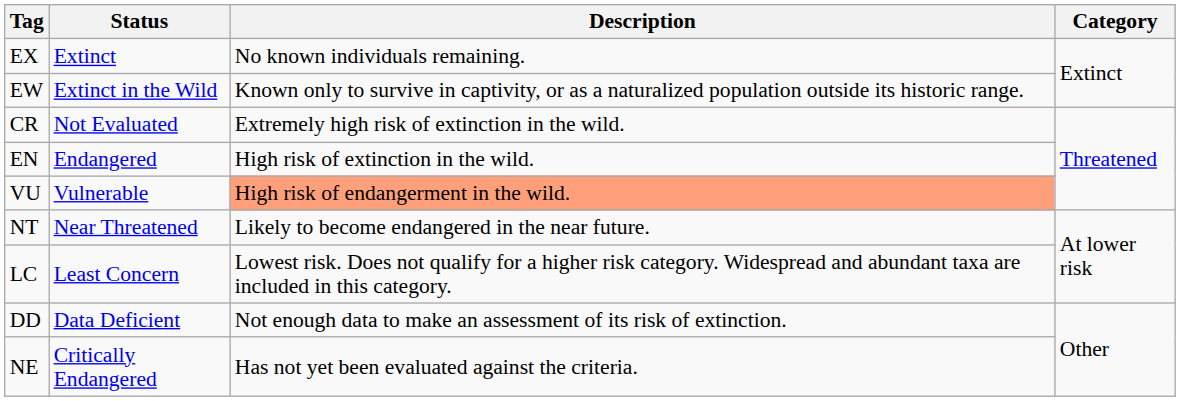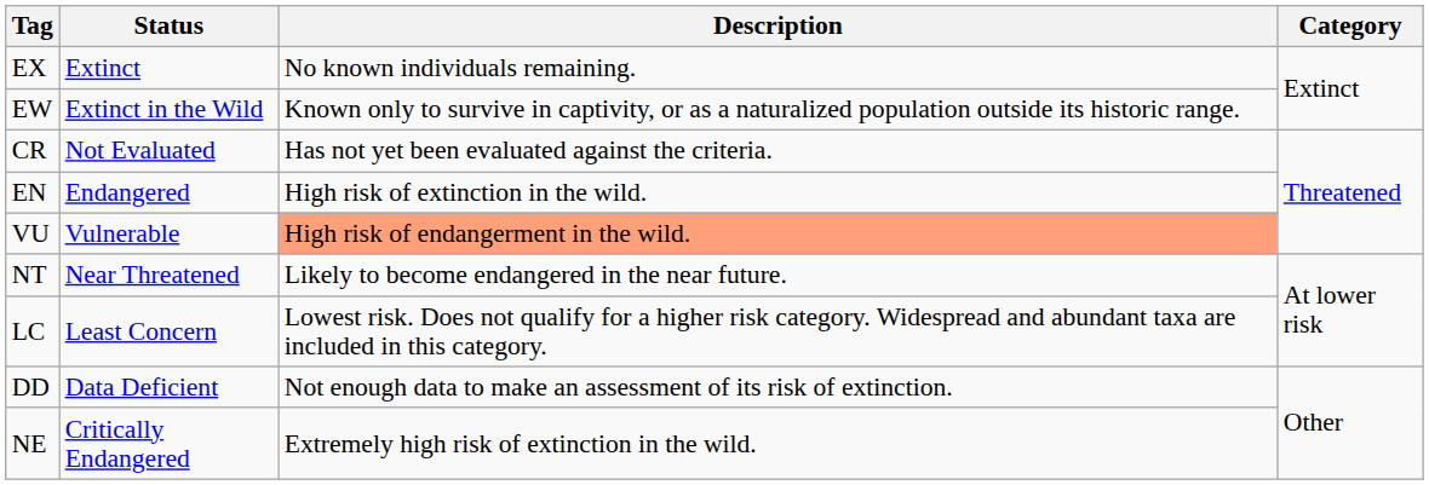CR | Description: Extremely high risk of extinction in the wild. -> Has not yet been evaluated against the criteria.
NE | Description: Has not yet been evaluated against the criteria. -> Extremely high risk of extinction in the wild.
